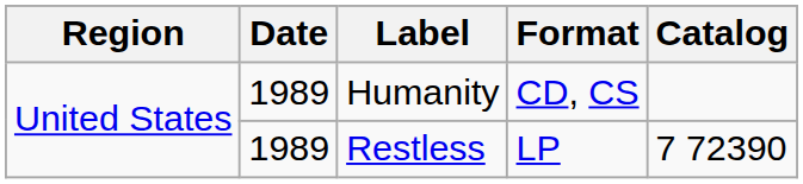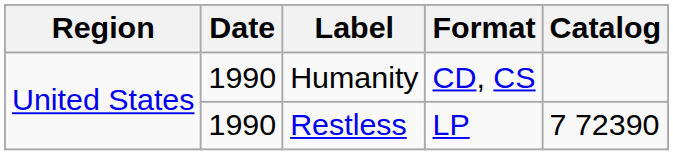Humanity | Date: 1989 -> 1990
Restless | Date: 1989 -> 1990
